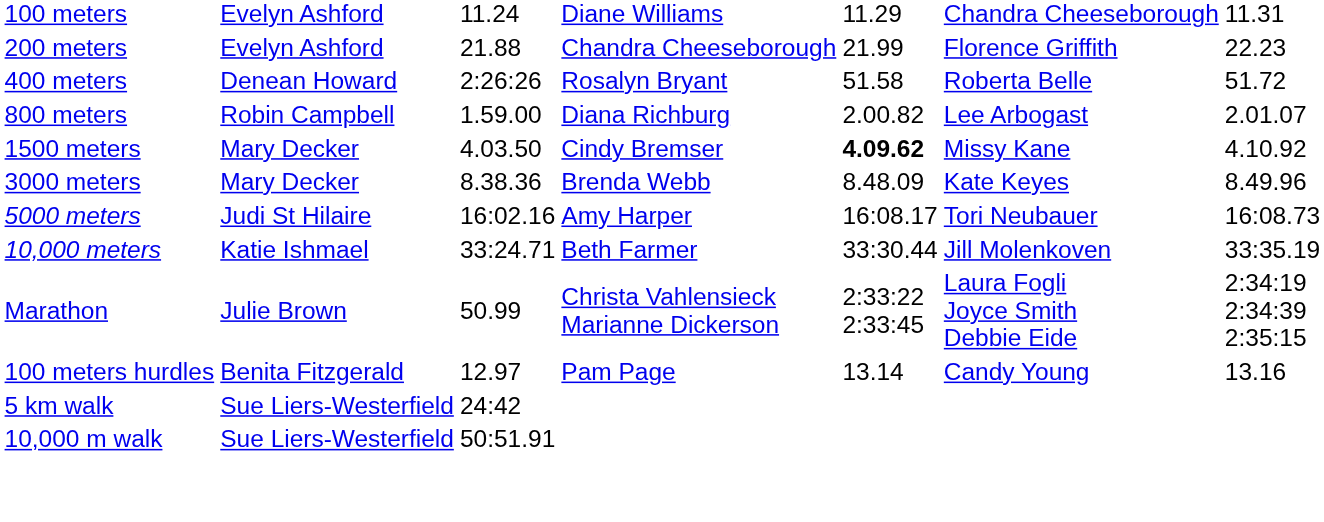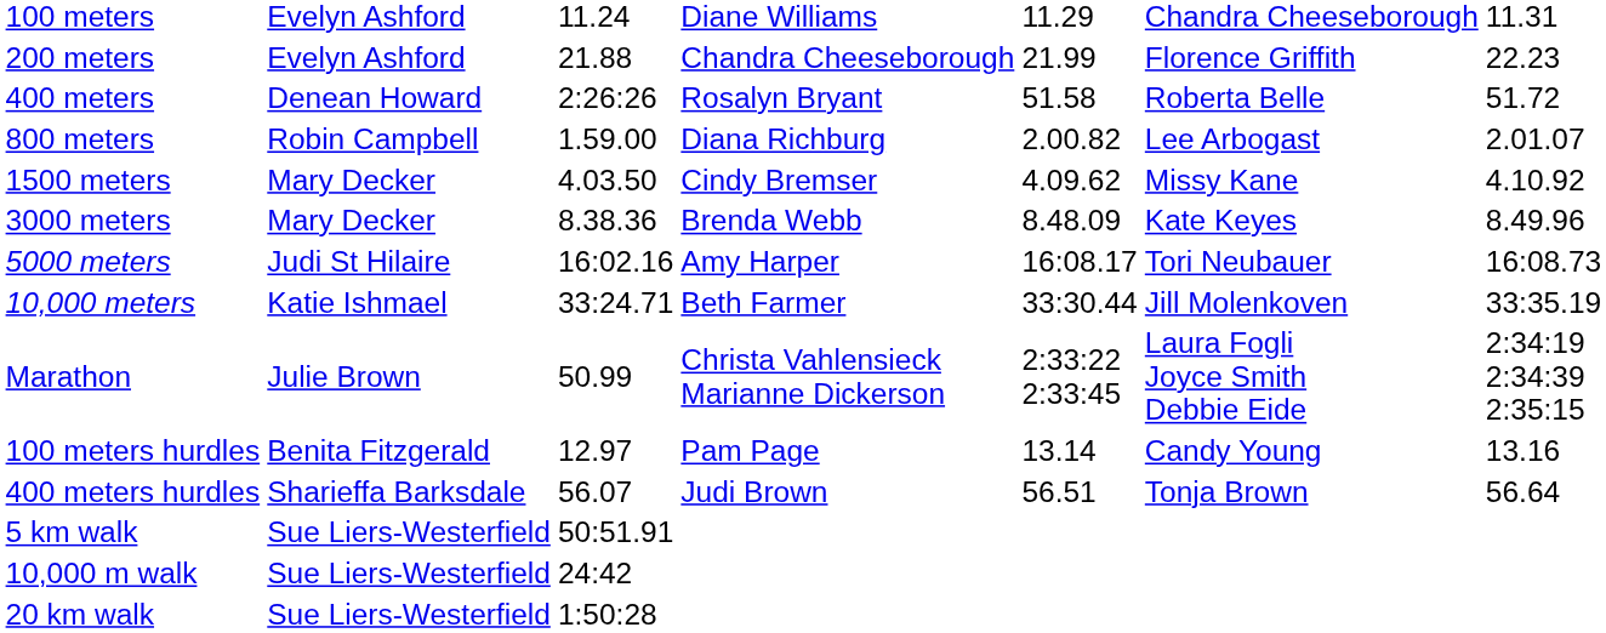1500 meters | column 5: bold -> normal
+ row: 400 meters hurdles | Sharieffa Barksdale | 56.07 | Judi Brown | 56.51 | Tonja Brown | 56.64
5 km walk | column 3: 24:42 -> 50:51.91
10,000 m walk | column 3: 50:51.91 -> 24:42
+ row: 20 km walk | Sue Liers-Westerfield | 1:50:28
